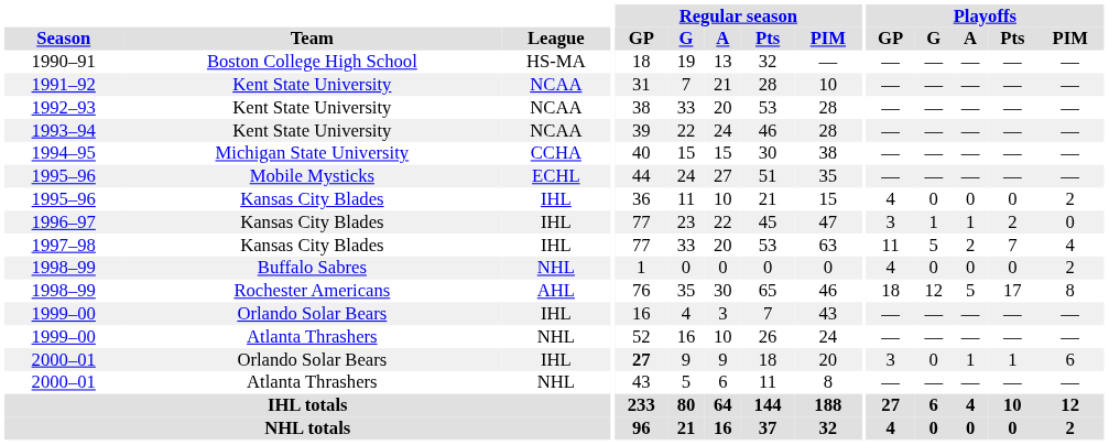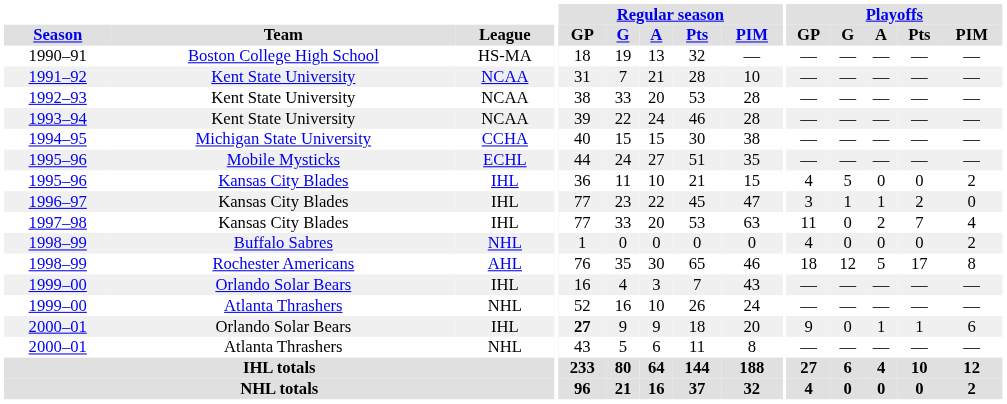1995–96 / Kansas City Blades | Playoffs / G: 0 -> 5
1997–98 | Playoffs / G: 5 -> 0
2000–01 / Orlando Solar Bears | Playoffs / GP: 3 -> 9
